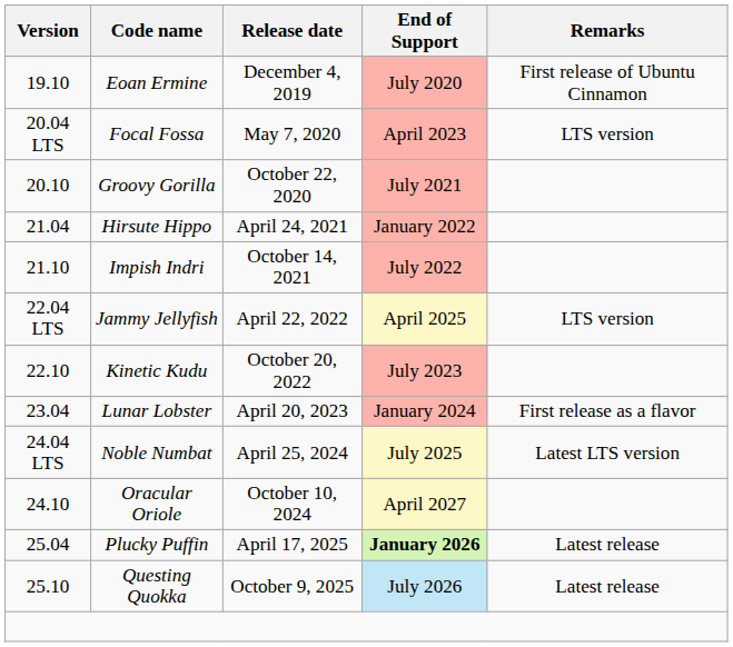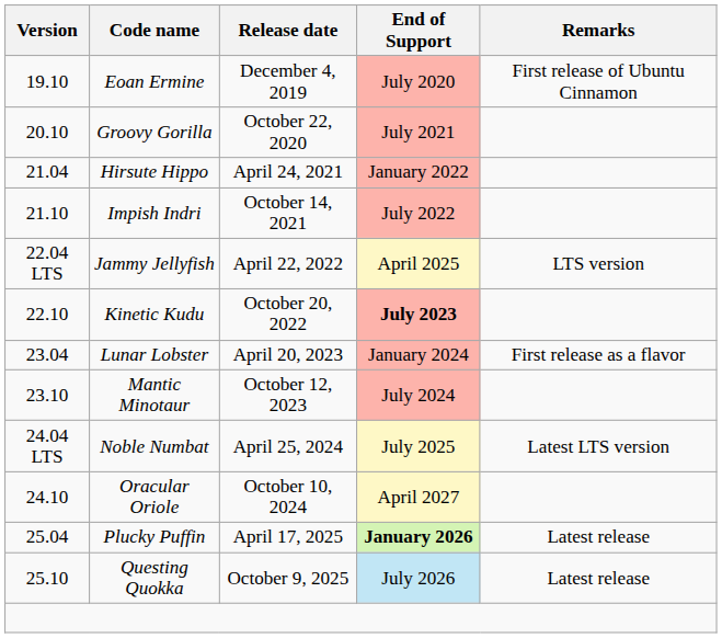- row: 20.04 LTS | Focal Fossa | May 7, 2020 | April 2023 | LTS version
Kinetic Kudu | End of Support: normal -> bold
+ row: 23.10 | Mantic Minotaur | October 12, 2023 | July 2024
